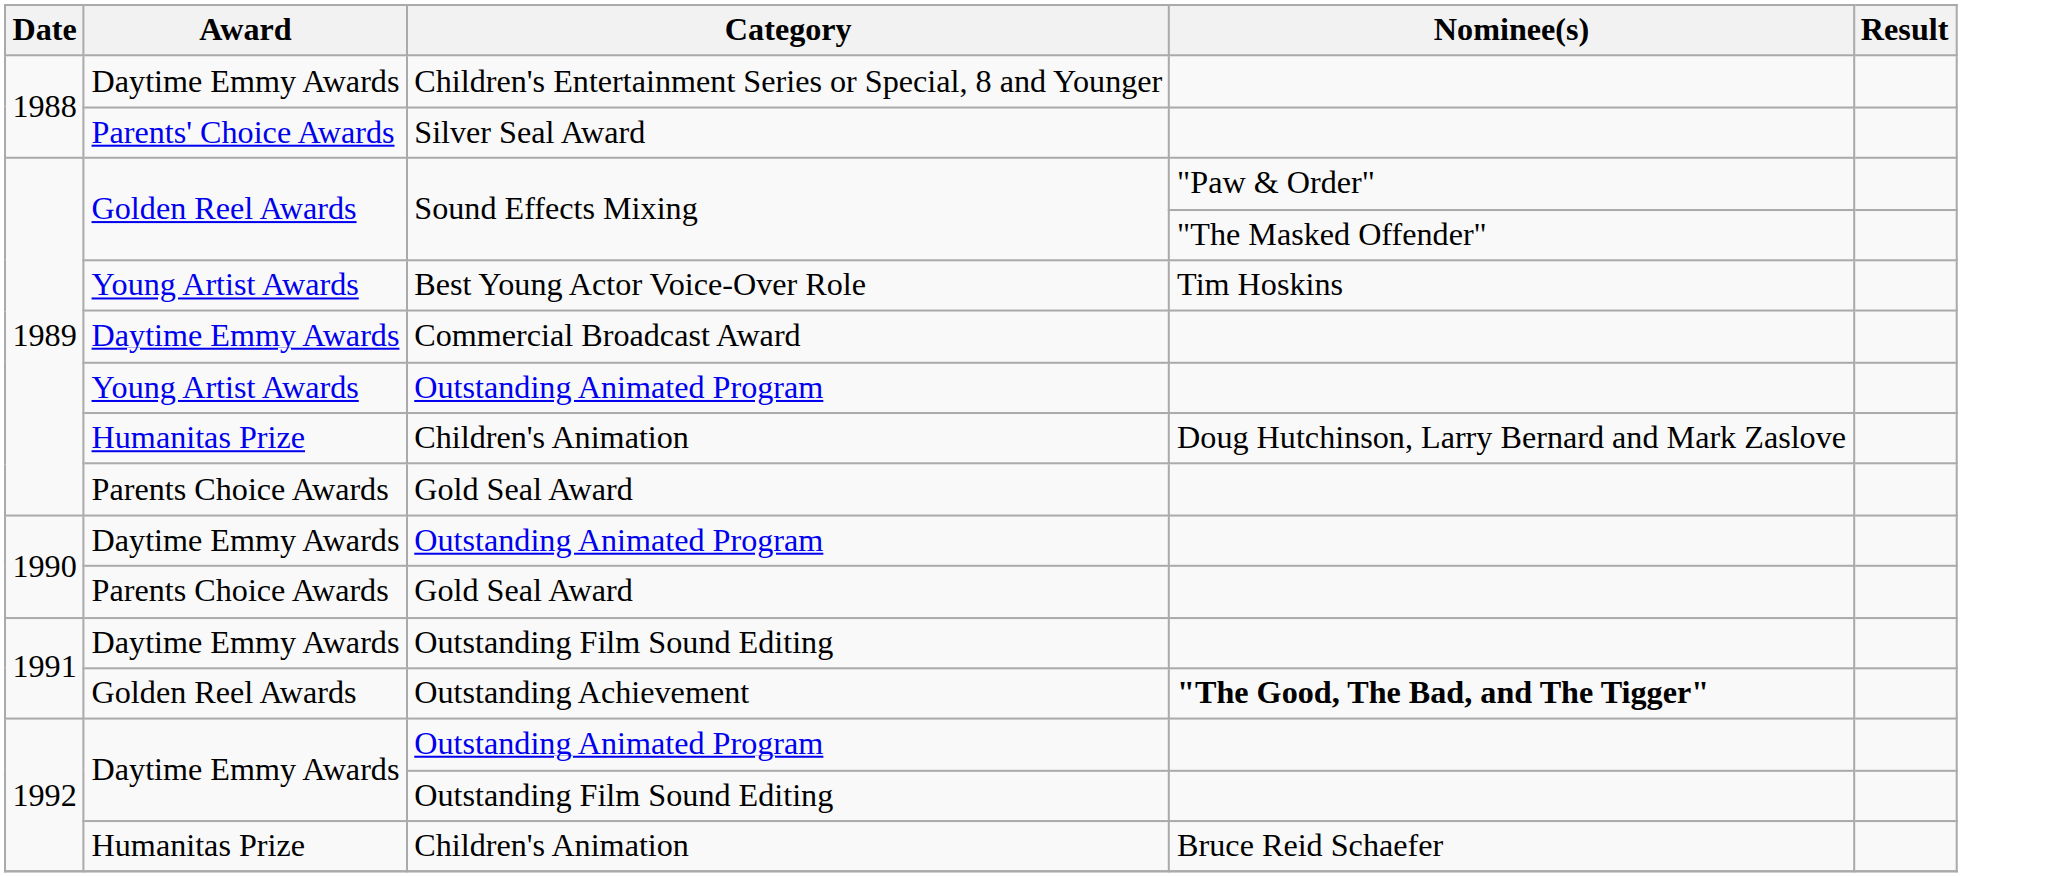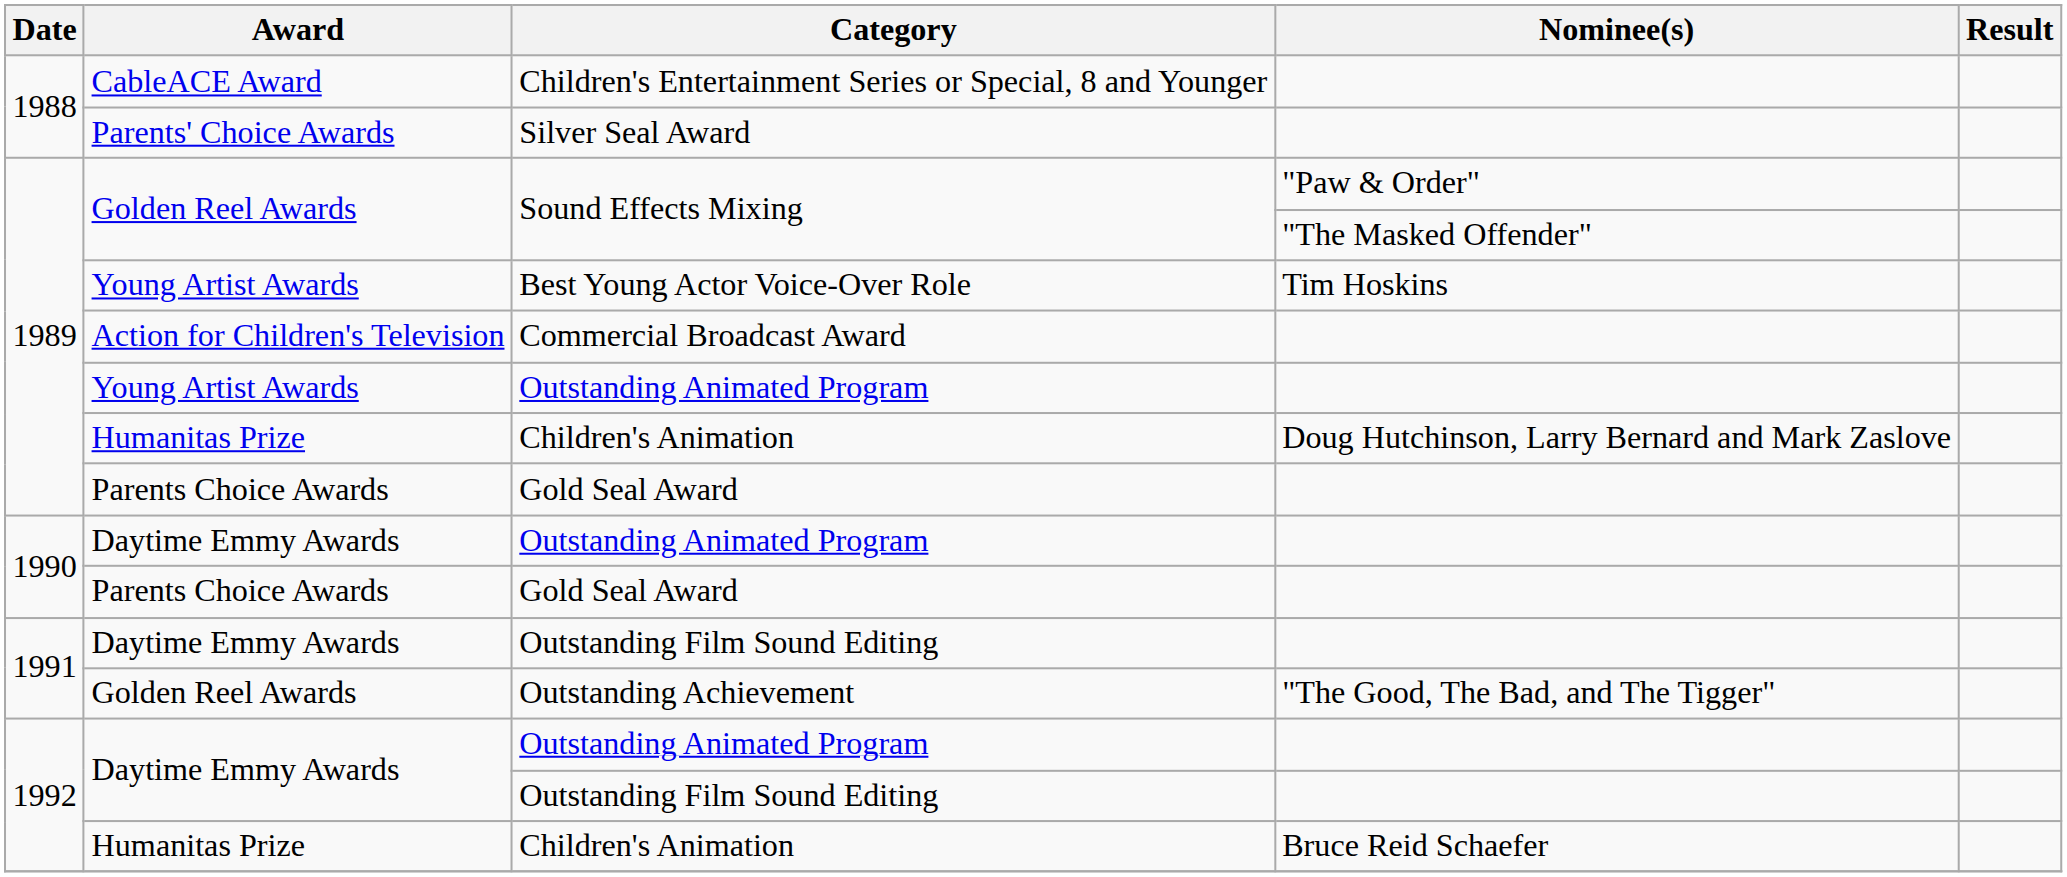Children's Entertainment Series or Special, 8 and Younger | Award: Daytime Emmy Awards -> CableACE Award
Commercial Broadcast Award | Award: Daytime Emmy Awards -> Action for Children's Television
Outstanding Achievement | Nominee(s): bold -> normal
